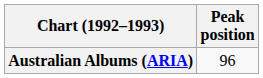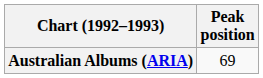Australian Albums (ARIA) | Peak position: 96 -> 69
